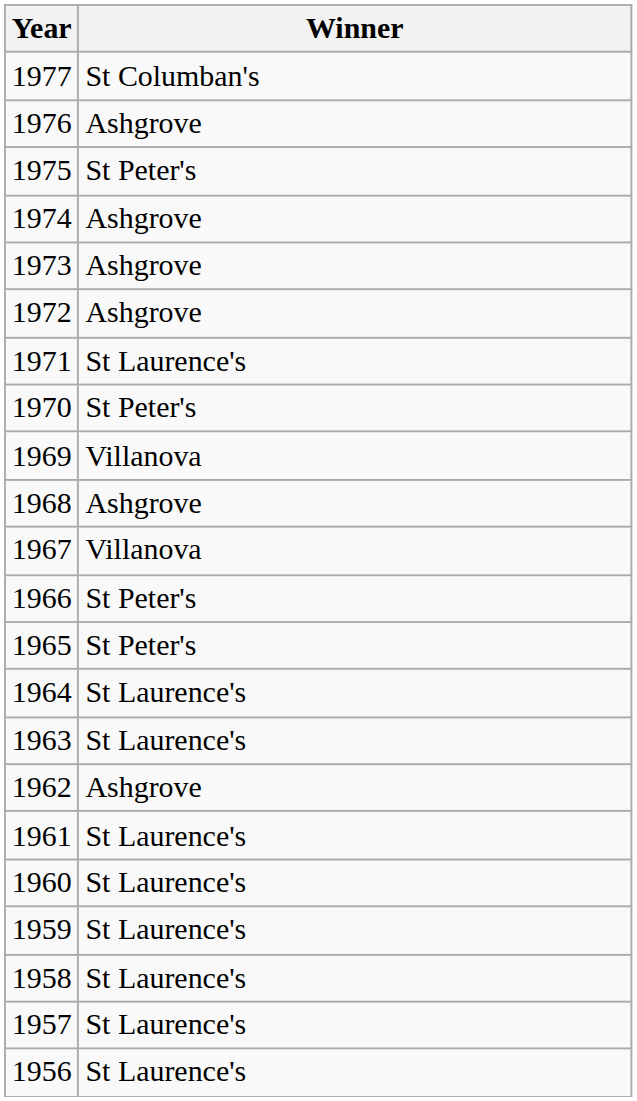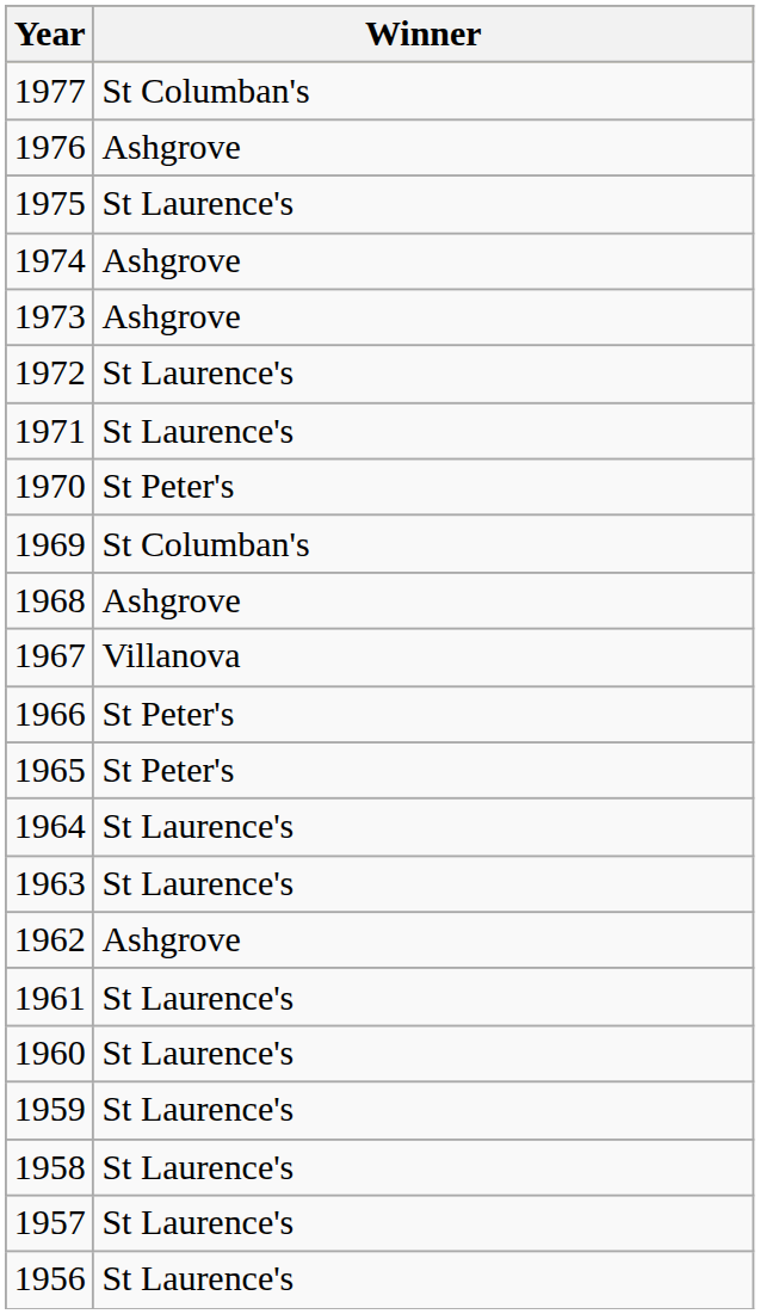1975 | Winner: St Peter's -> St Laurence's
1972 | Winner: Ashgrove -> St Laurence's
1969 | Winner: Villanova -> St Columban's
